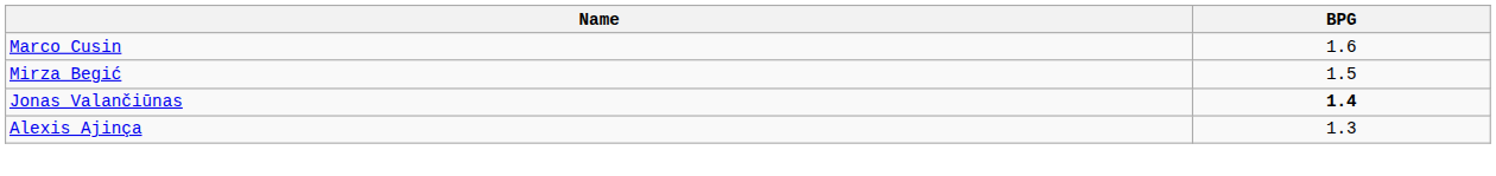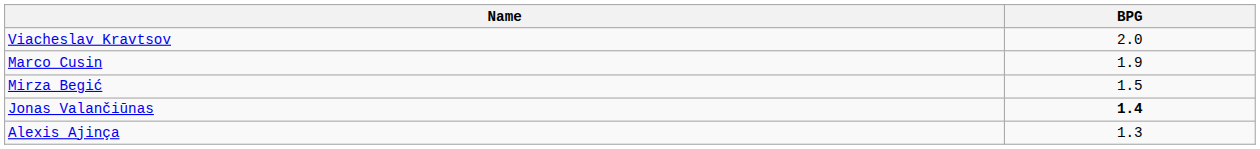+ row: Viacheslav Kravtsov | 2.0
Marco Cusin | BPG: 1.6 -> 1.9
